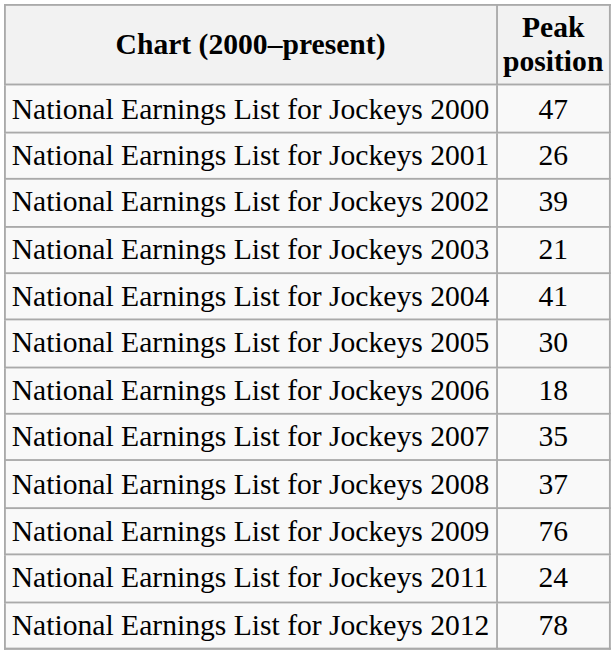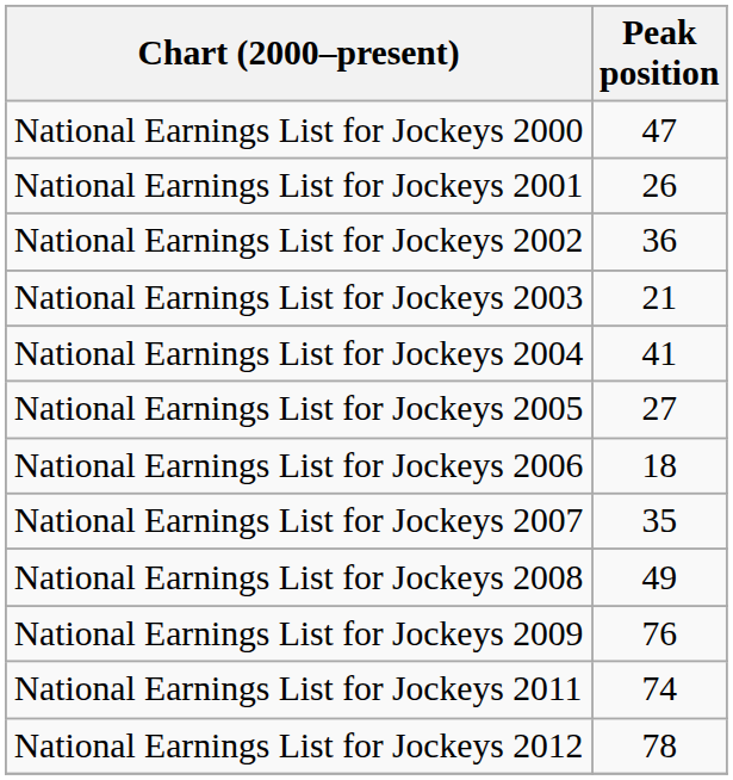National Earnings List for Jockeys 2002 | Peak position: 39 -> 36
National Earnings List for Jockeys 2005 | Peak position: 30 -> 27
National Earnings List for Jockeys 2008 | Peak position: 37 -> 49
National Earnings List for Jockeys 2011 | Peak position: 24 -> 74
